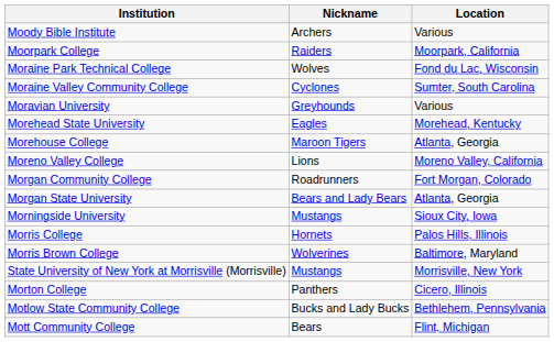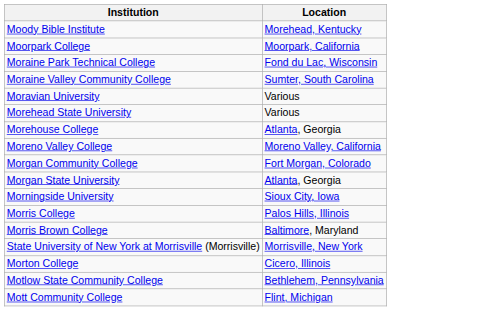- column: Nickname | Archers | Raiders | Wolves | Cyclones | Greyhounds | Eagles | Maroon Tigers | Lions | Roadrunners | Bears and Lady Bears | Mustangs | Hornets | Wolverines | Mustangs | Panthers | Bucks and Lady Bucks | Bears
Moody Bible Institute | Location: Various -> Morehead, Kentucky
Morehead State University | Location: Morehead, Kentucky -> Various
